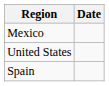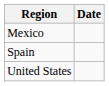rows swapped: Spain <-> United States
